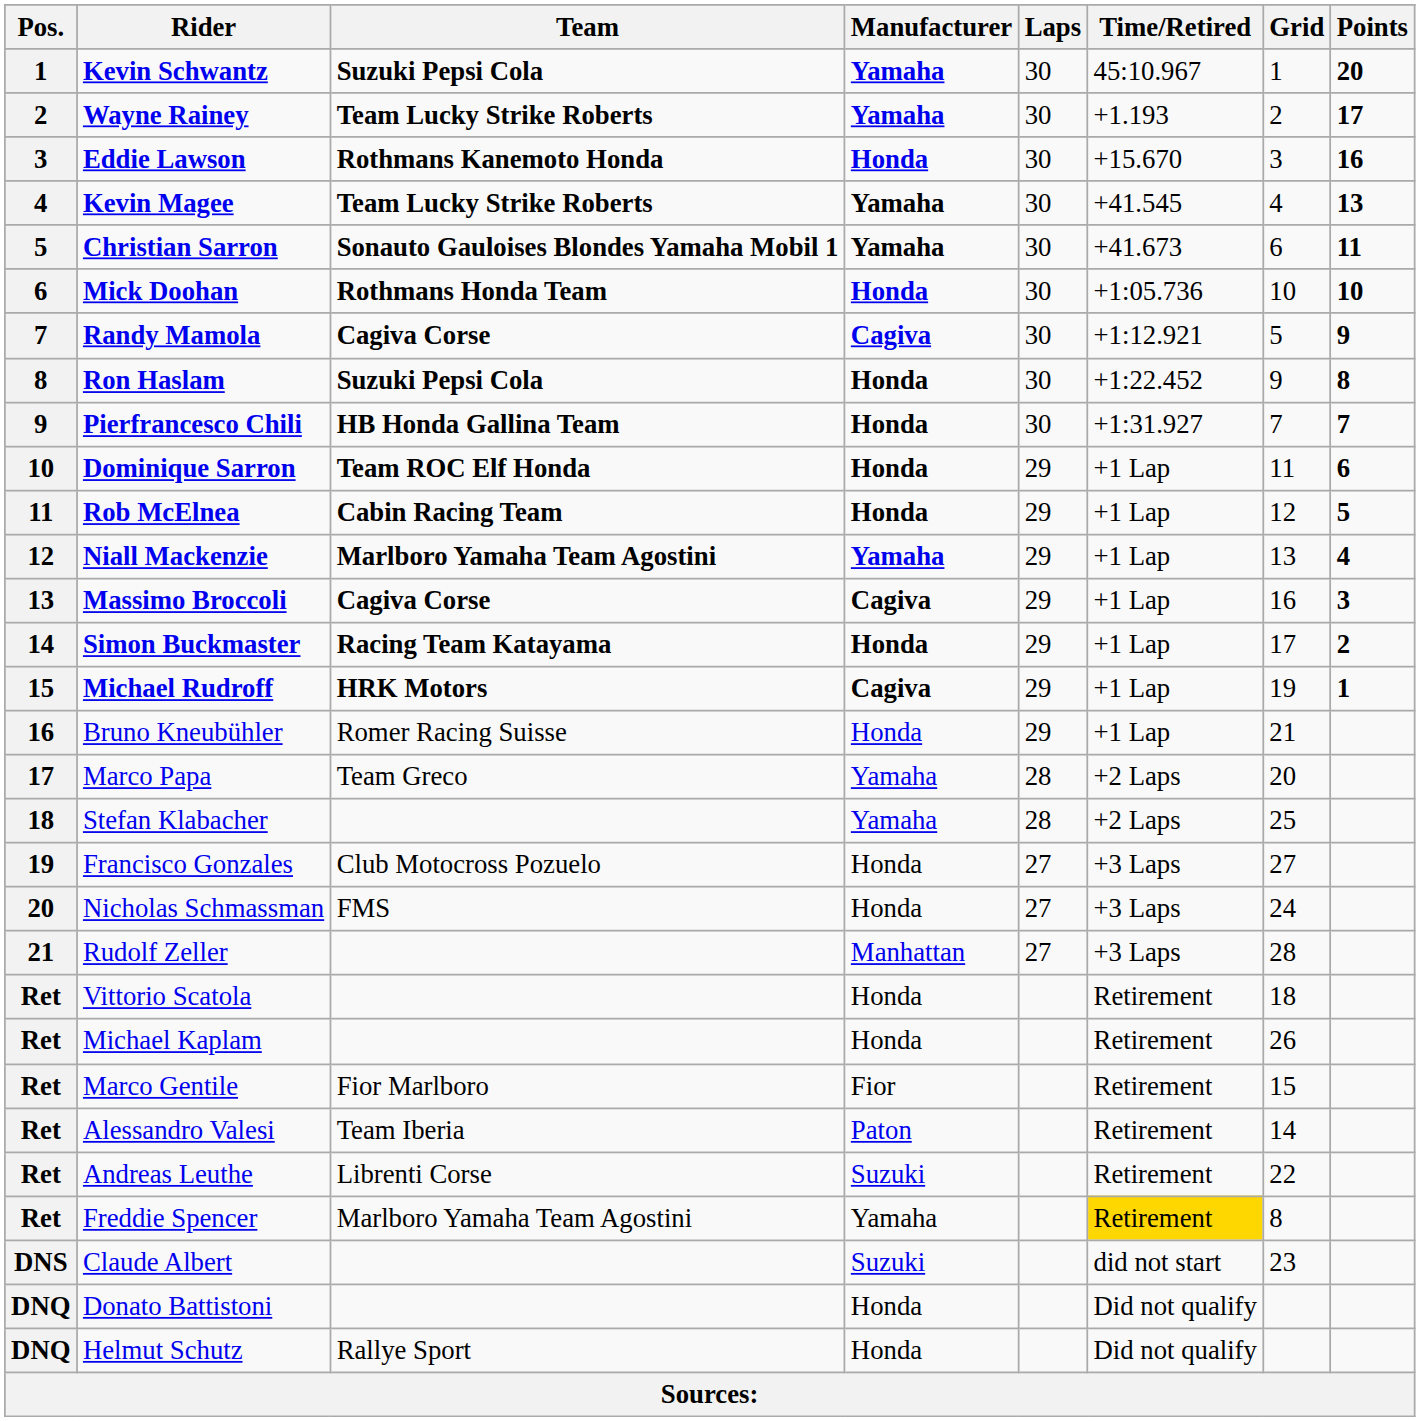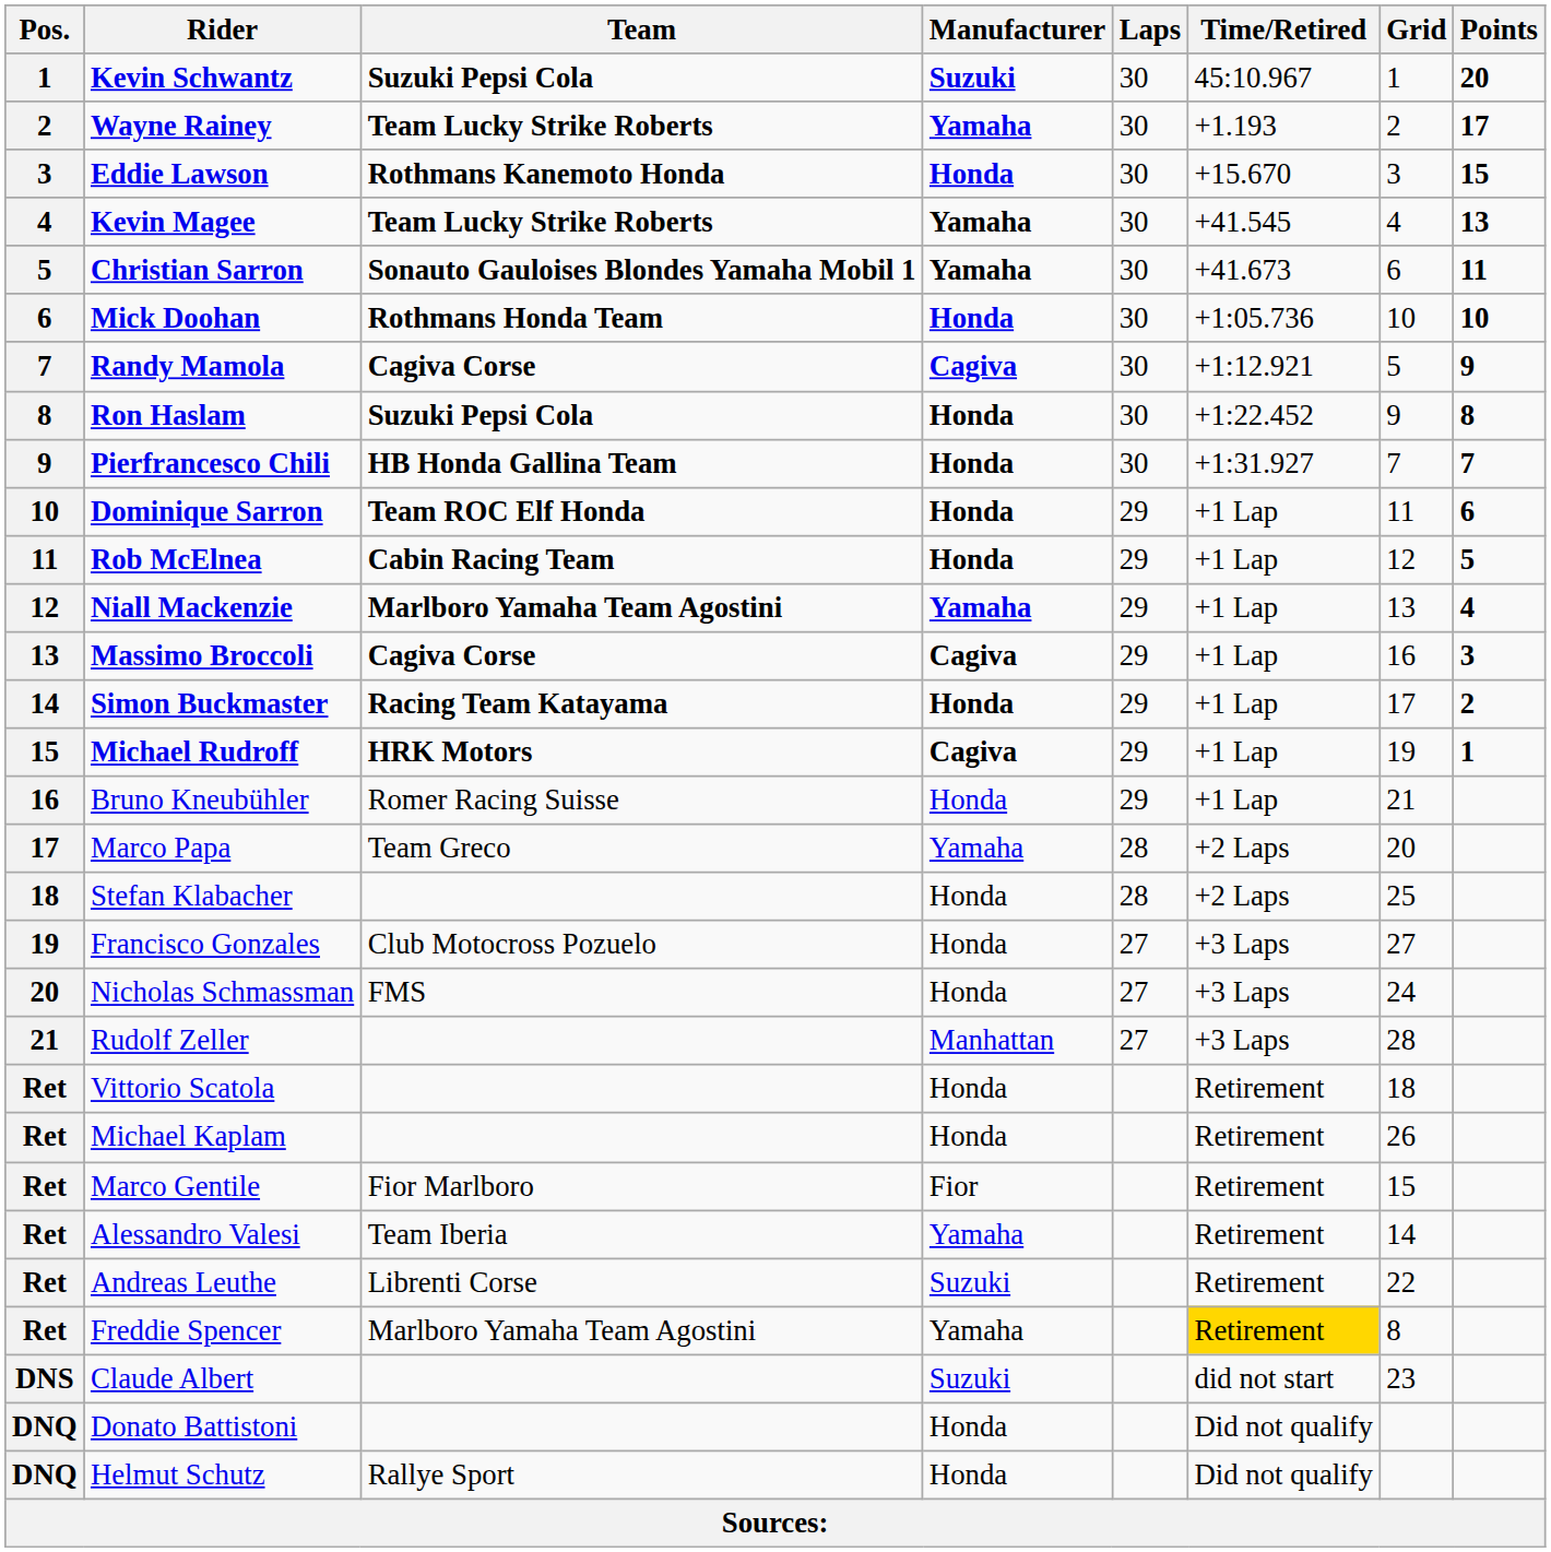Kevin Schwantz | Manufacturer: Yamaha -> Suzuki
Eddie Lawson | Points: 16 -> 15
Stefan Klabacher | Manufacturer: Yamaha -> Honda
Alessandro Valesi | Manufacturer: Paton -> Yamaha
